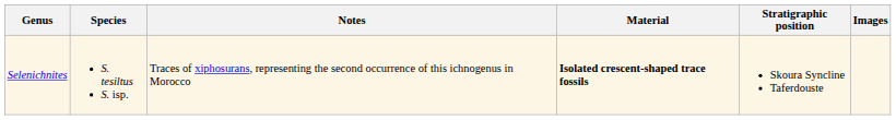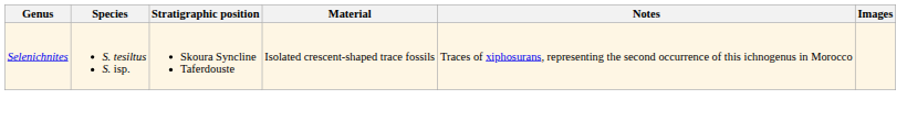columns swapped: Stratigraphic position <-> Notes
Selenichnites | Material: bold -> normal
